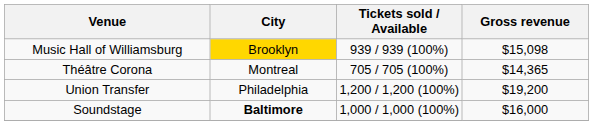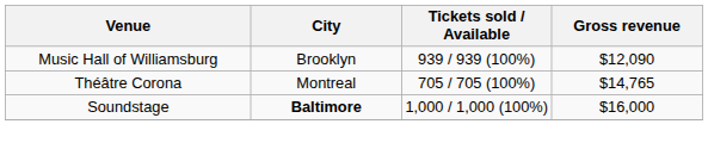Music Hall of Williamsburg | City: gold background -> no background
Music Hall of Williamsburg | Gross revenue: $15,098 -> $12,090
Théâtre Corona | Gross revenue: $14,365 -> $14,765
- row: Union Transfer | Philadelphia | 1,200 / 1,200 (100%) | $19,200
